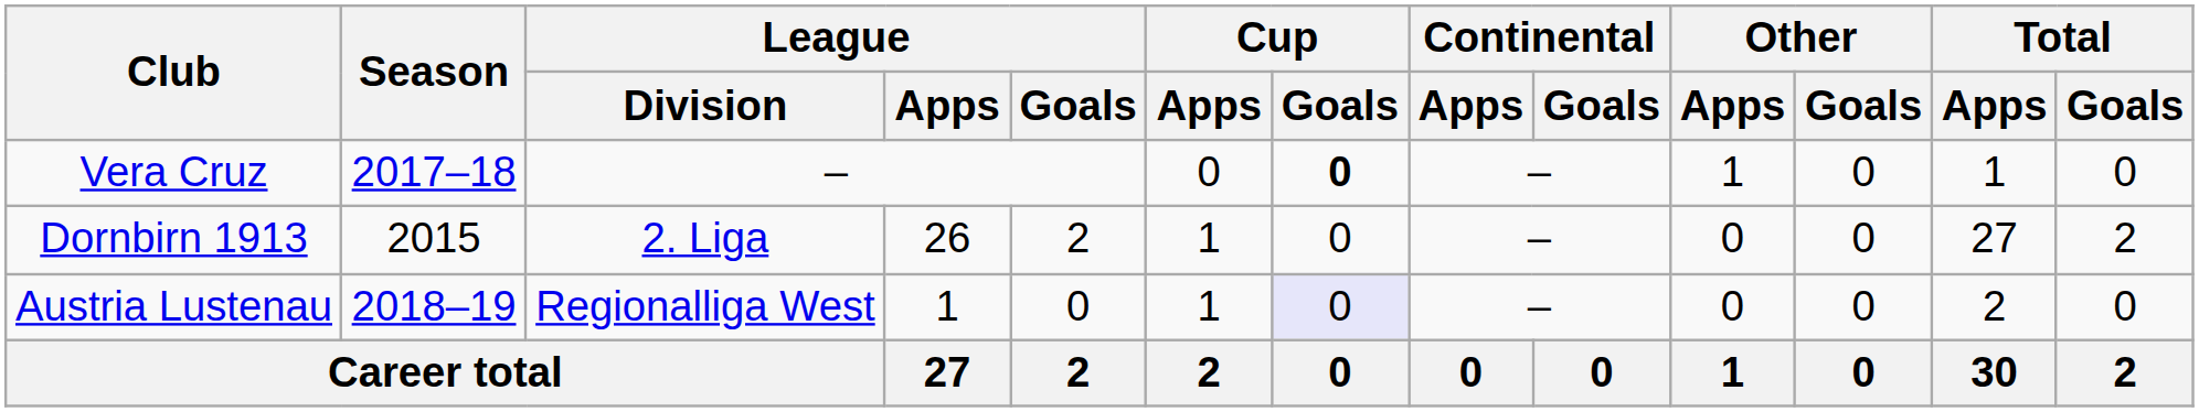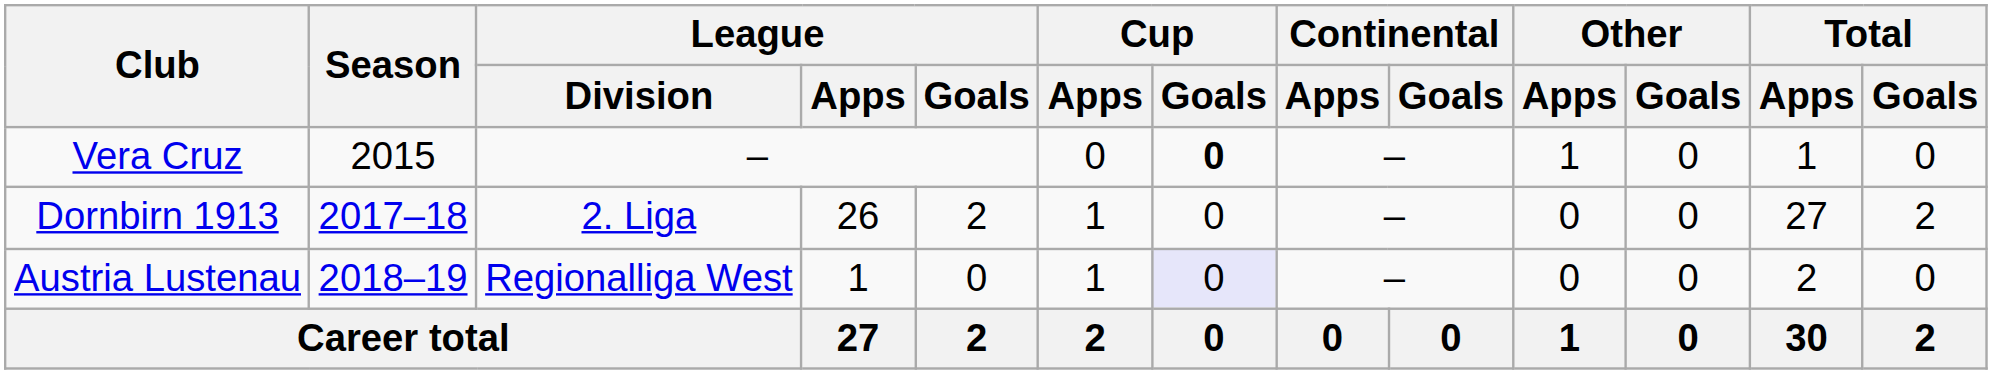Vera Cruz | Season: 2017–18 -> 2015
Dornbirn 1913 | Season: 2015 -> 2017–18
